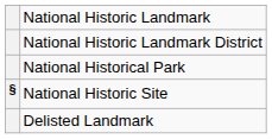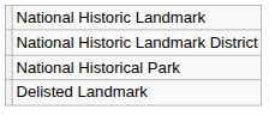- row: § | National Historic Site
